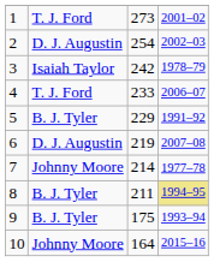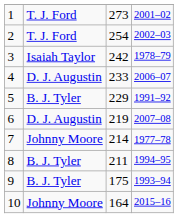2 | column 2: D. J. Augustin -> T. J. Ford
4 | column 2: T. J. Ford -> D. J. Augustin
8 | column 4: khaki background -> no background
